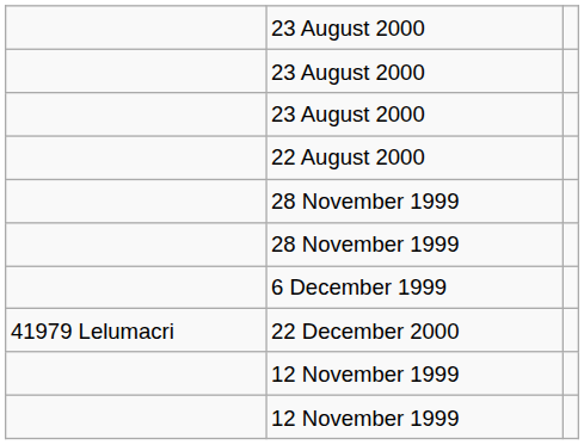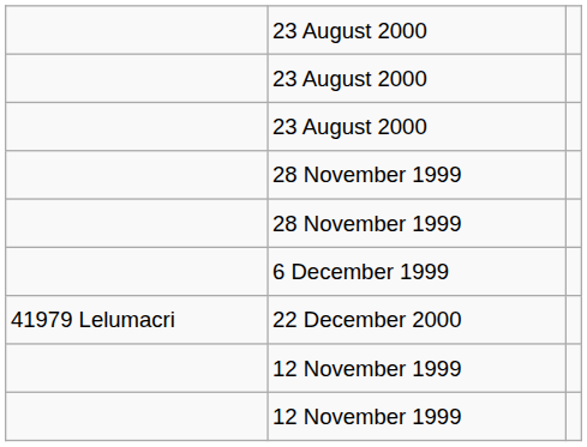- row: 22 August 2000
